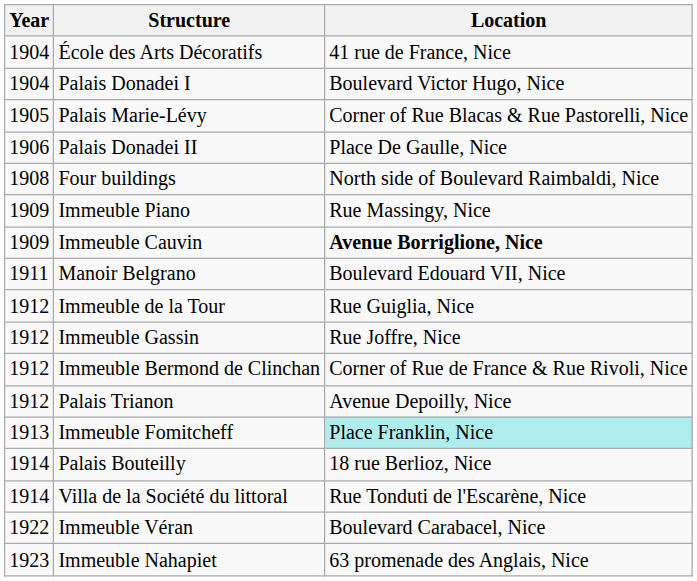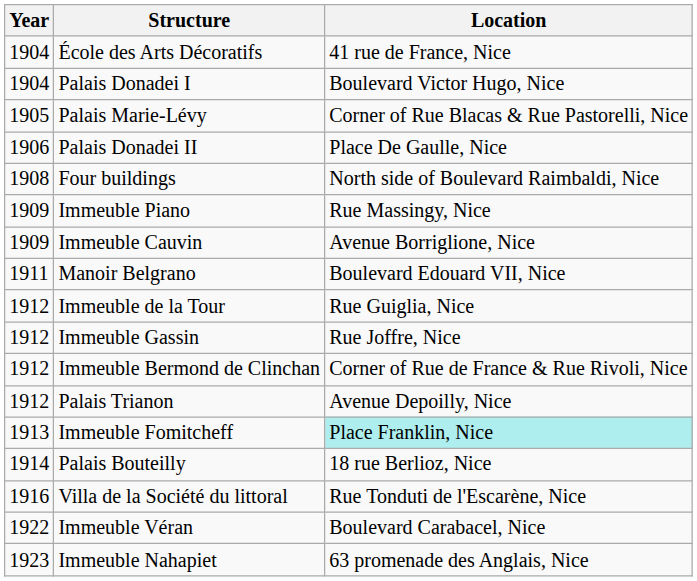Immeuble Cauvin | Location: bold -> normal
Villa de la Société du littoral | Year: 1914 -> 1916
